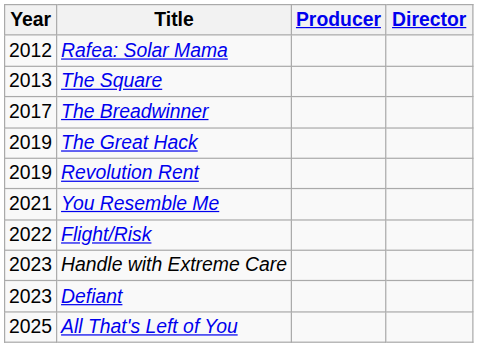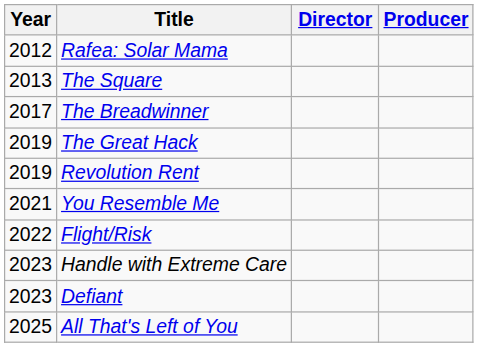columns swapped: Director <-> Producer
